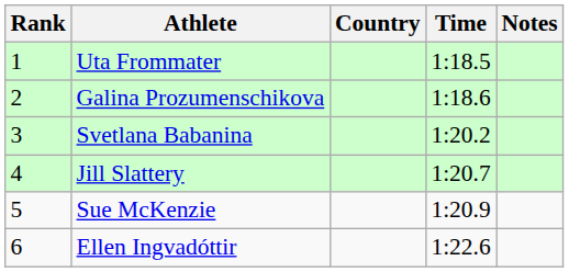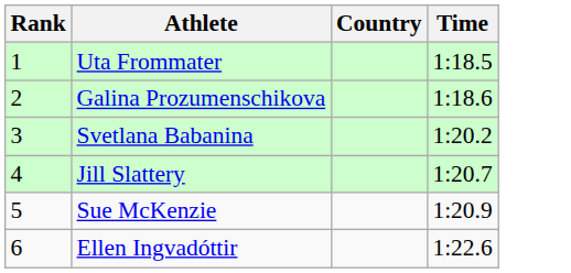- column: Notes
